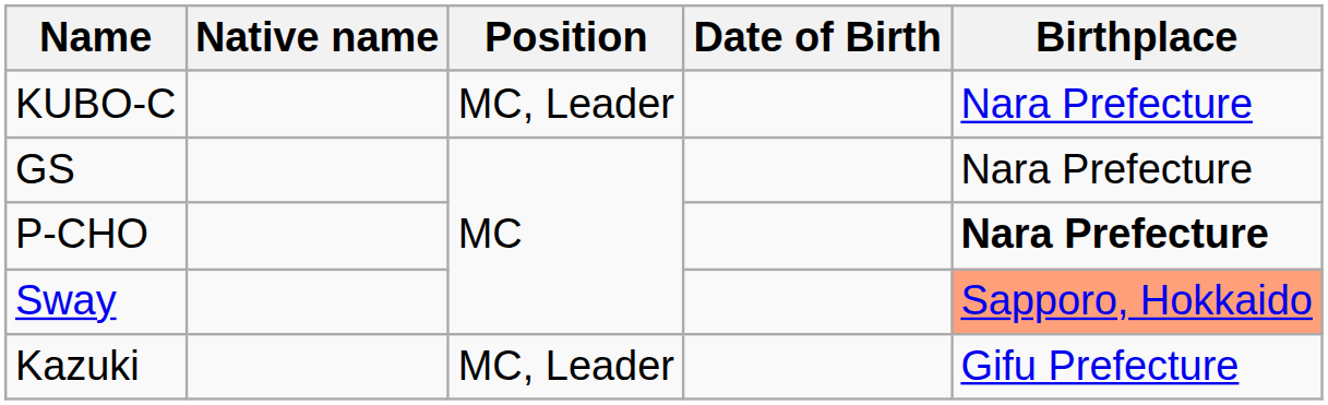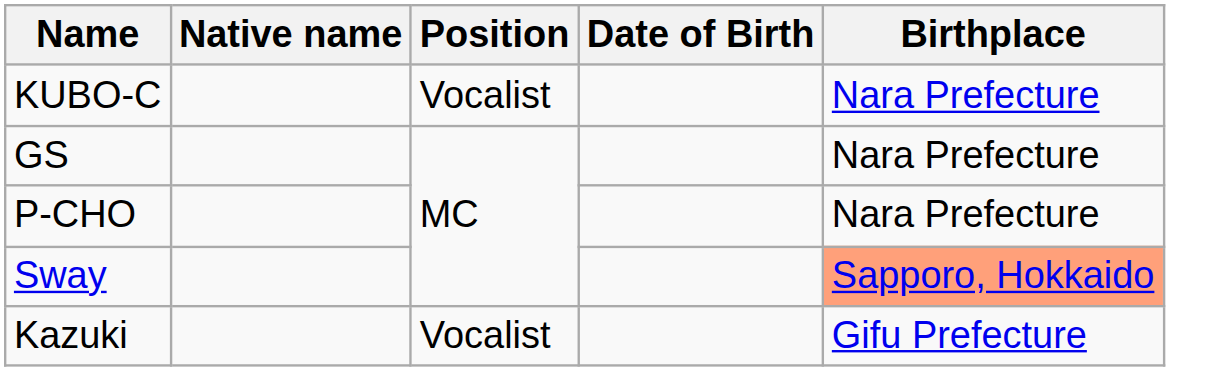KUBO-C | Position: MC, Leader -> Vocalist
P-CHO | Birthplace: bold -> normal
Kazuki | Position: MC, Leader -> Vocalist
